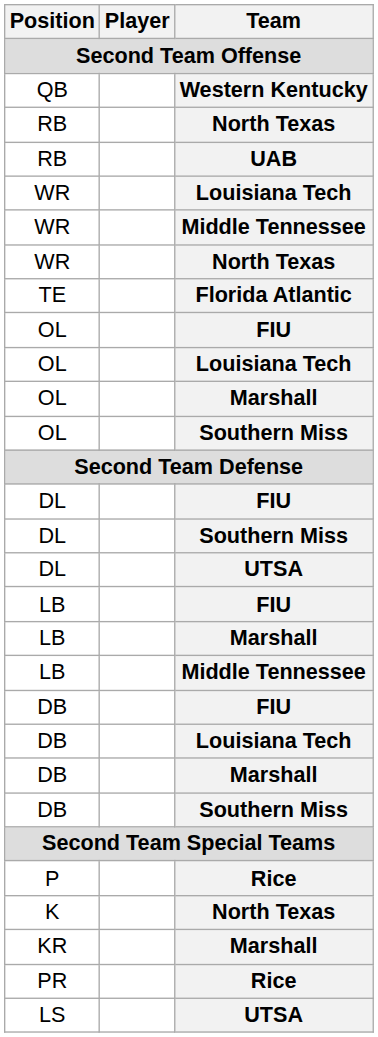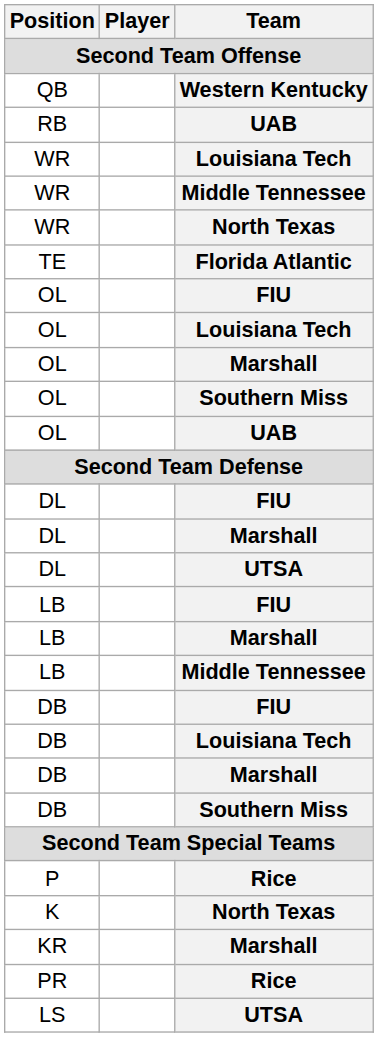- row: RB | North Texas
+ row: OL | UAB
+ row: DL | Marshall
- row: DL | Southern Miss
